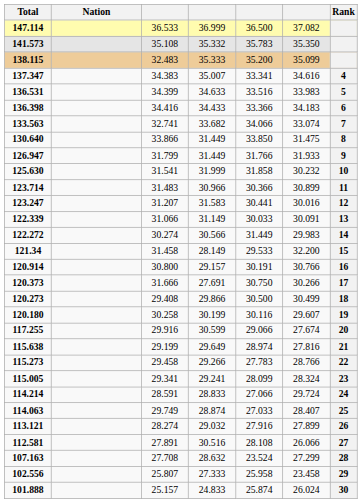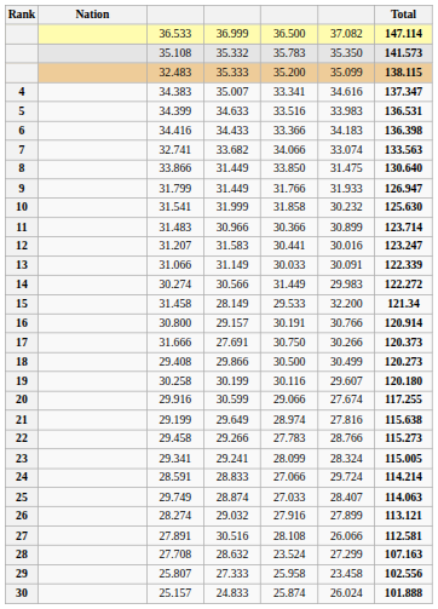columns swapped: Rank <-> Total
